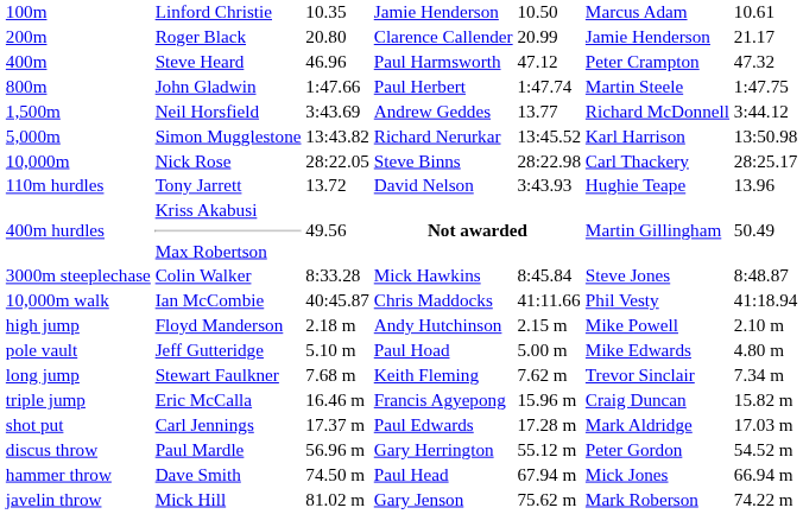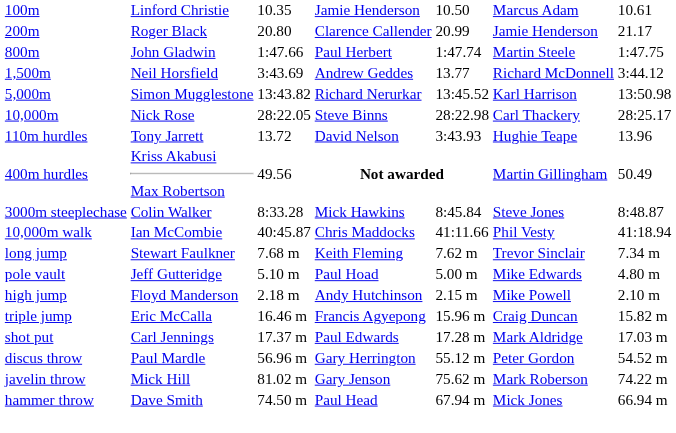- row: 400m | Steve Heard | 46.96 | Paul Harmsworth | 47.12 | Peter Crampton | 47.32
rows swapped: high jump <-> long jump
rows swapped: hammer throw <-> javelin throw
